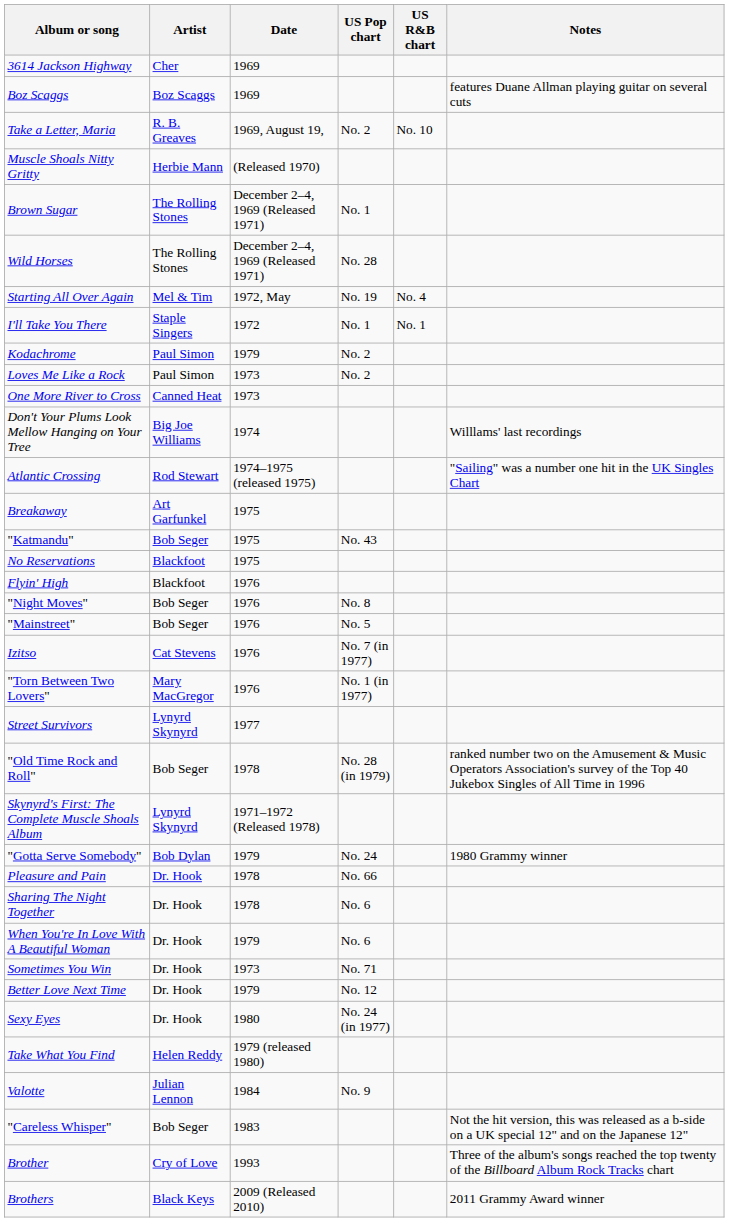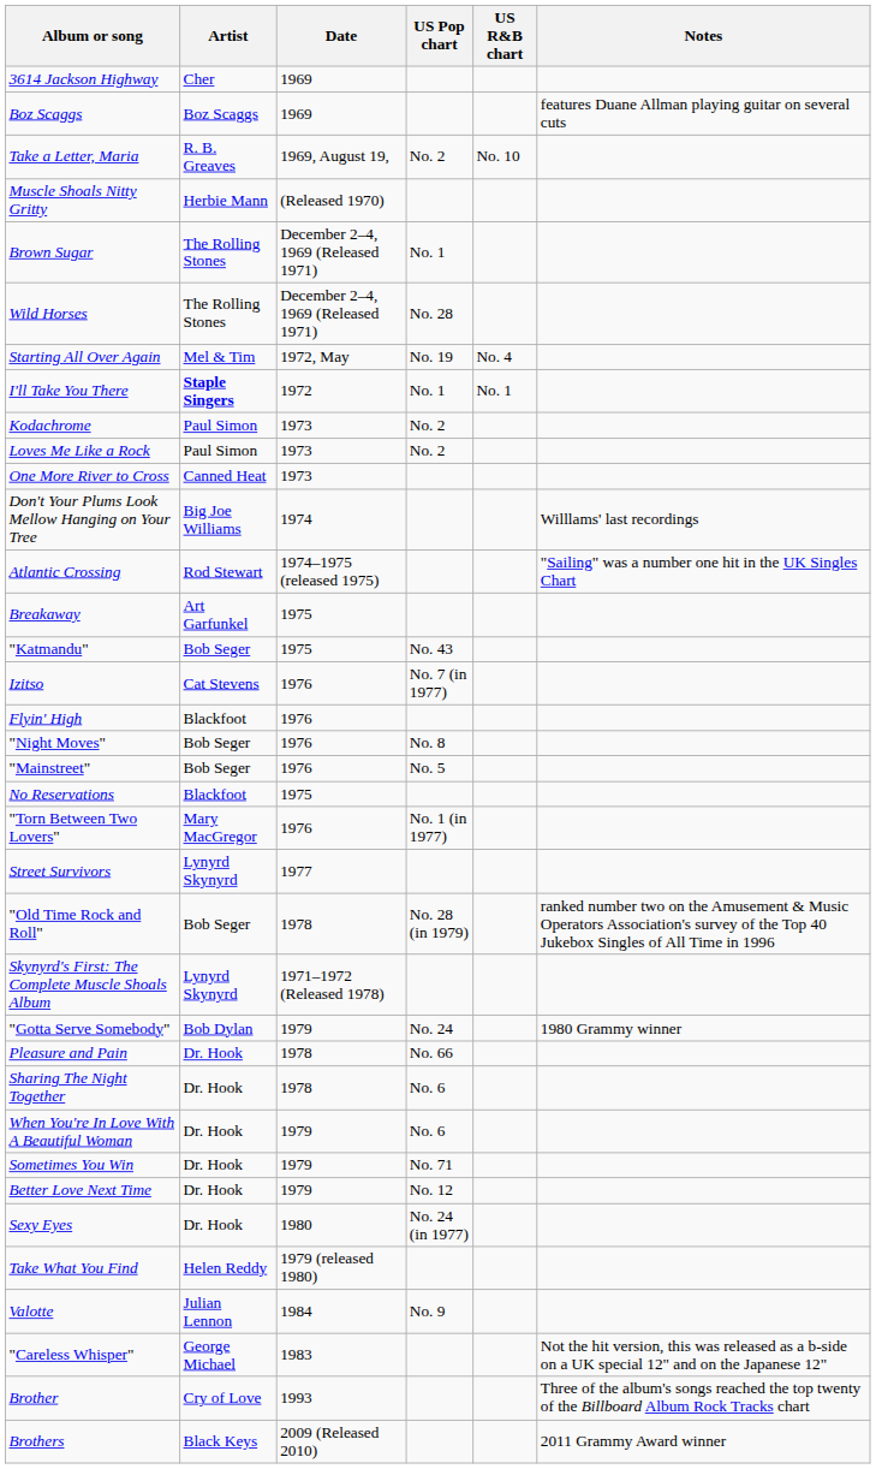I'll Take You There | Artist: normal -> bold
Kodachrome | Date: 1979 -> 1973
rows swapped: No Reservations <-> Izitso
Sometimes You Win | Date: 1973 -> 1979
"Careless Whisper" | Artist: Bob Seger -> George Michael
